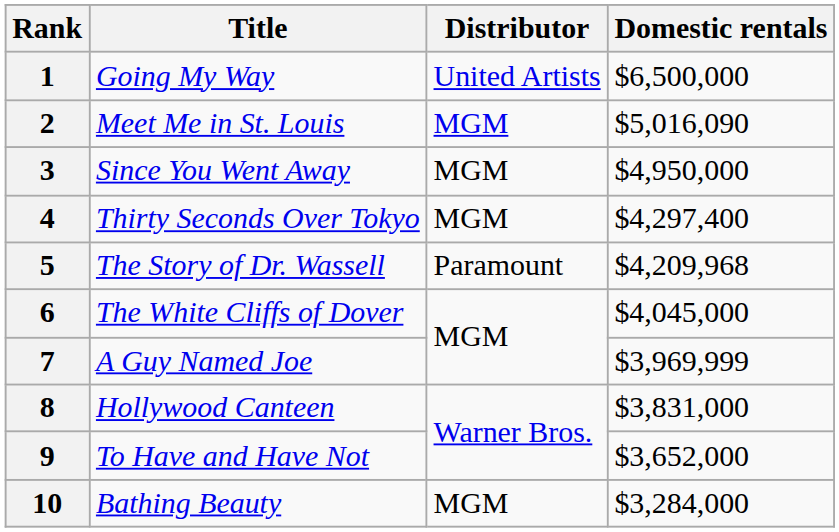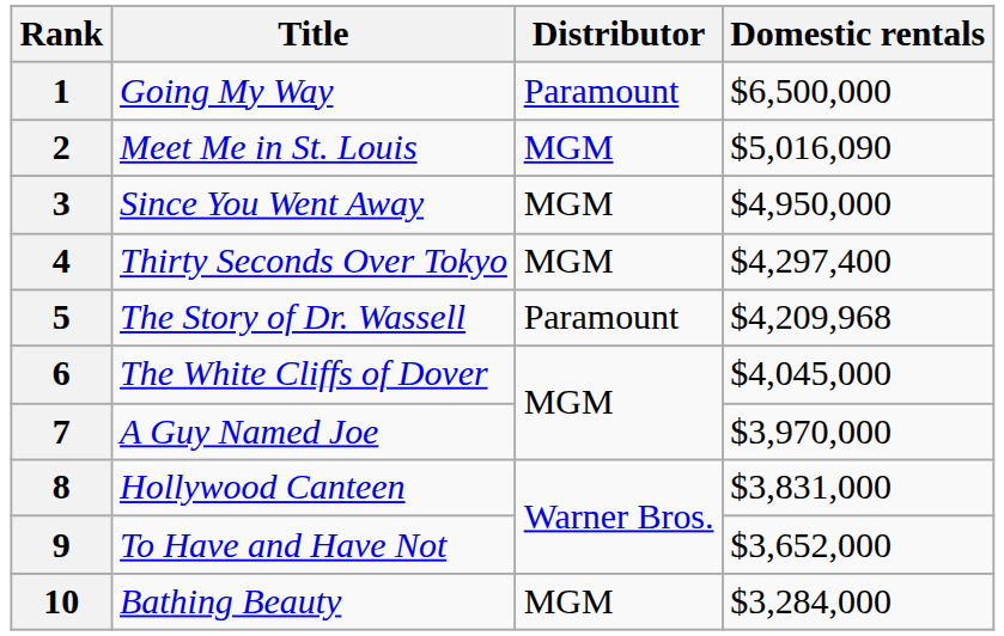1 | Distributor: United Artists -> Paramount
7 | Domestic rentals: $3,969,999 -> $3,970,000
